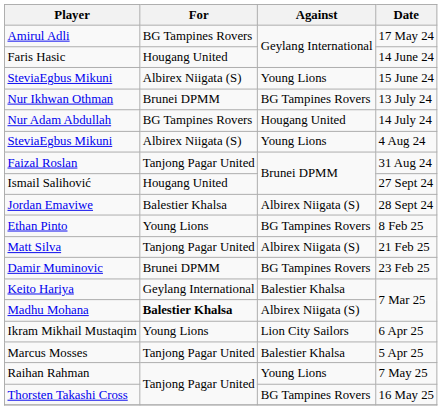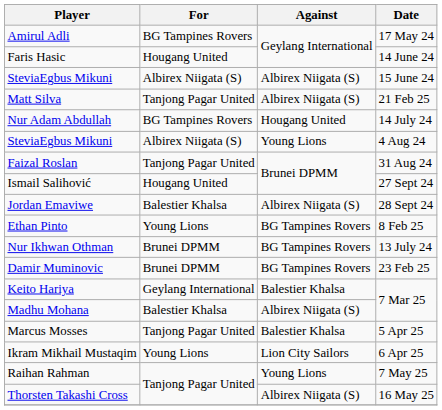SteviaEgbus Mikuni / 15 June 24 | Against: Young Lions -> Albirex Niigata (S)
rows swapped: Nur Ikhwan Othman <-> Matt Silva
Madhu Mohana | For: bold -> normal
rows swapped: Marcus Mosses <-> Ikram Mikhail Mustaqim
Thorsten Takashi Cross | Against: BG Tampines Rovers -> Albirex Niigata (S)
